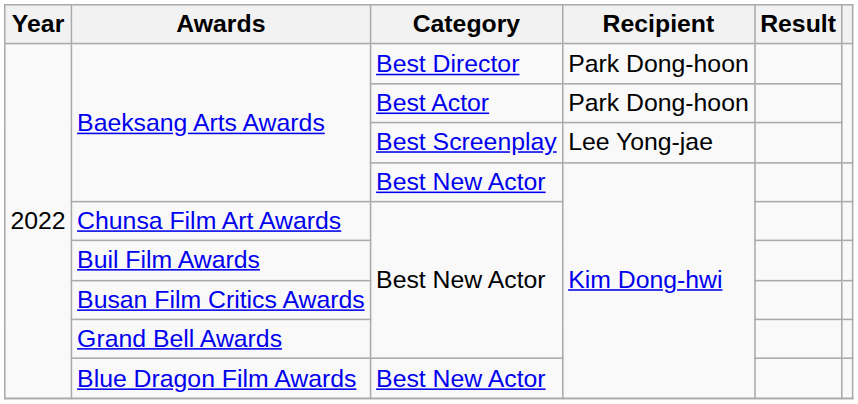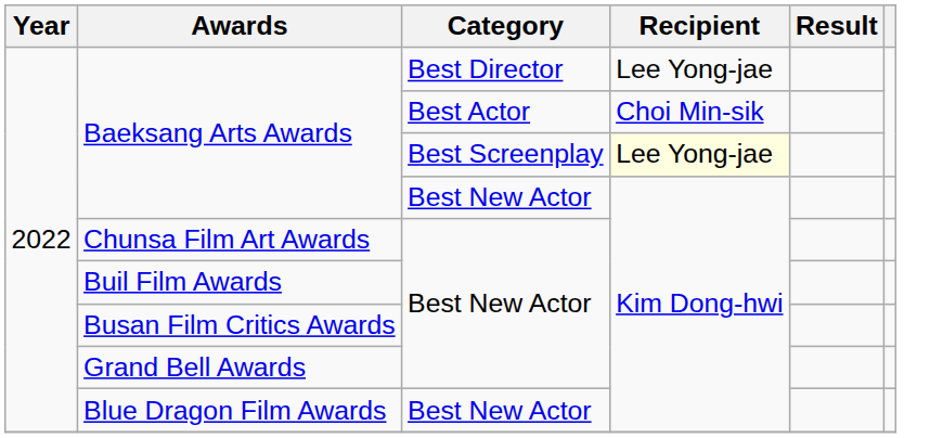Baeksang Arts Awards / Best Director | Recipient: Park Dong-hoon -> Lee Yong-jae
Baeksang Arts Awards / Best Actor | Recipient: Park Dong-hoon -> Choi Min-sik
Baeksang Arts Awards / Best Screenplay | Recipient: no background -> lightyellow background
